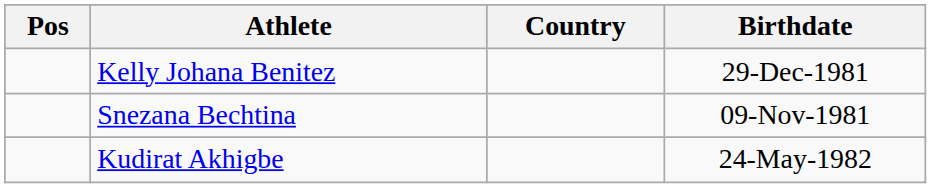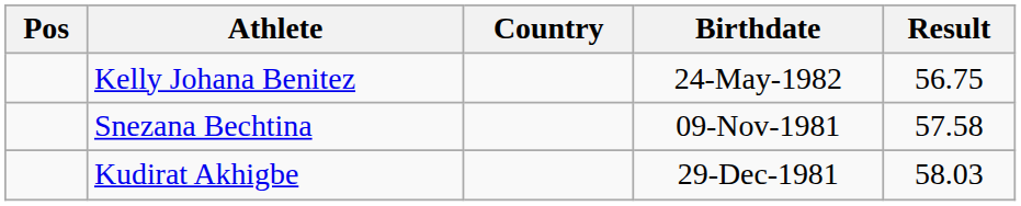+ column: Result | 56.75 | 57.58 | 58.03
Kelly Johana Benitez | Birthdate: 29-Dec-1981 -> 24-May-1982
Kudirat Akhigbe | Birthdate: 24-May-1982 -> 29-Dec-1981
